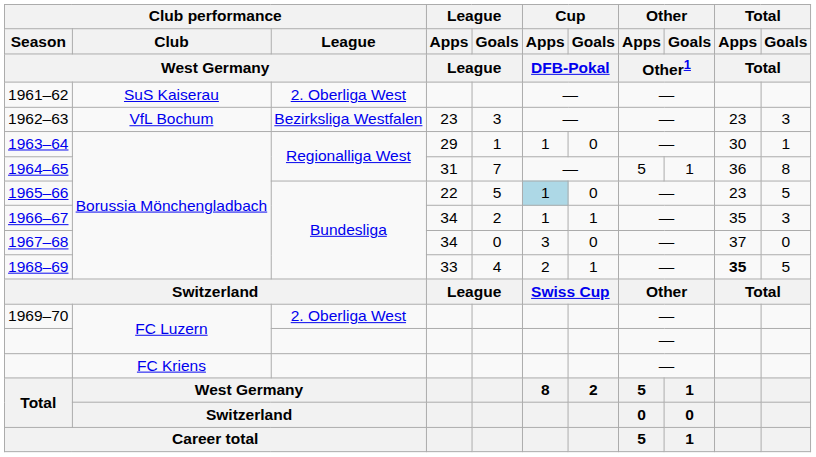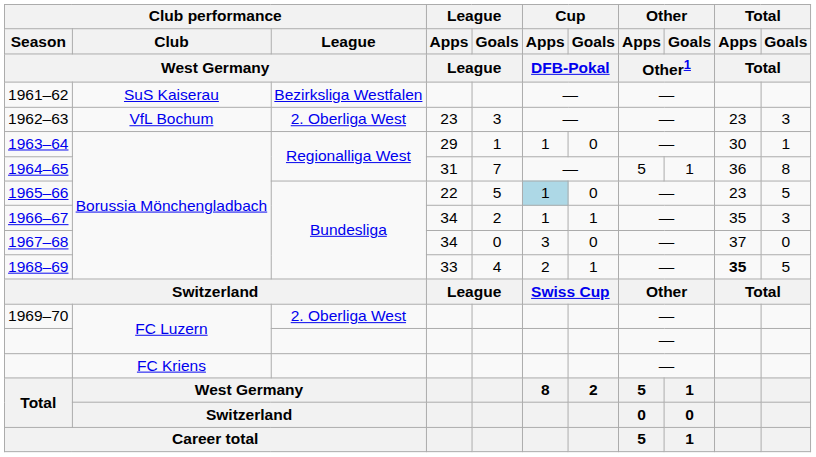1961–62 | Club performance / League / West Germany: 2. Oberliga West -> Bezirksliga Westfalen
1962–63 | Club performance / League / West Germany: Bezirksliga Westfalen -> 2. Oberliga West
